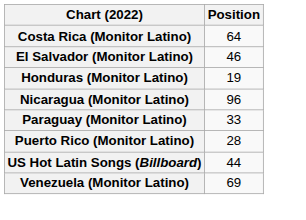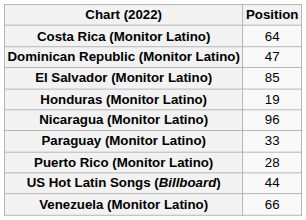+ row: Dominican Republic (Monitor Latino) | 47
El Salvador (Monitor Latino) | Position: 46 -> 85
Venezuela (Monitor Latino) | Position: 69 -> 66
